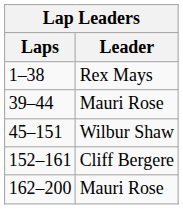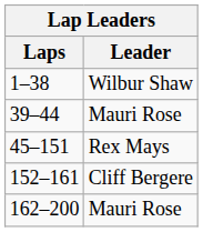1–38 | Leader: Rex Mays -> Wilbur Shaw
45–151 | Leader: Wilbur Shaw -> Rex Mays
